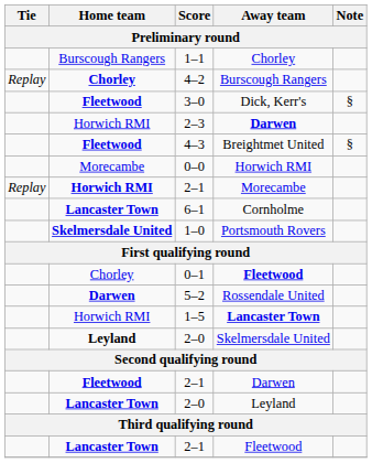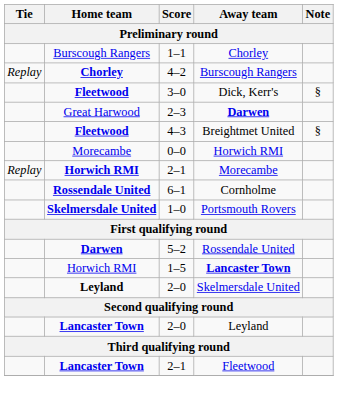2–3 / Darwen | Home team: Horwich RMI -> Great Harwood
Cornholme | Home team: Lancaster Town -> Rossendale United
- row: Chorley | 0–1 | Fleetwood
- row: Fleetwood | 2–1 | Darwen
